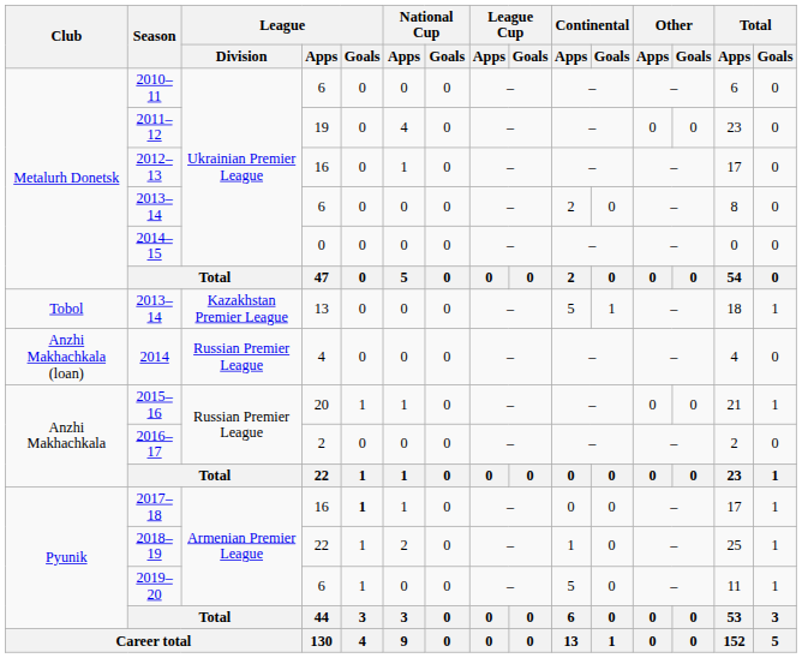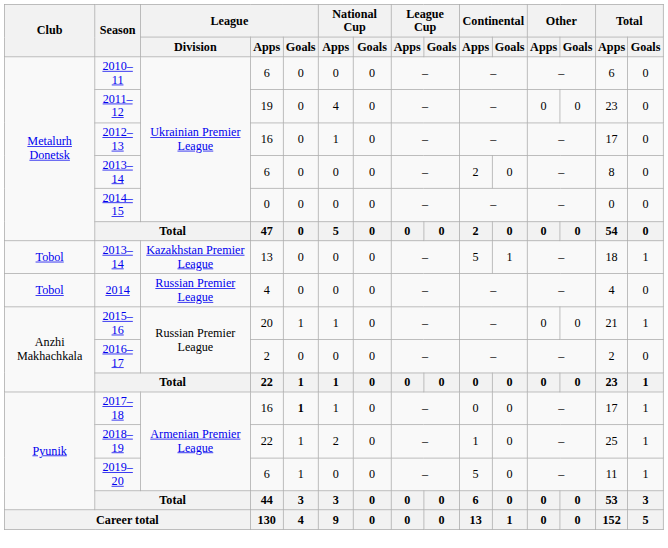2014 | Club: Anzhi Makhachkala (loan) -> Tobol
